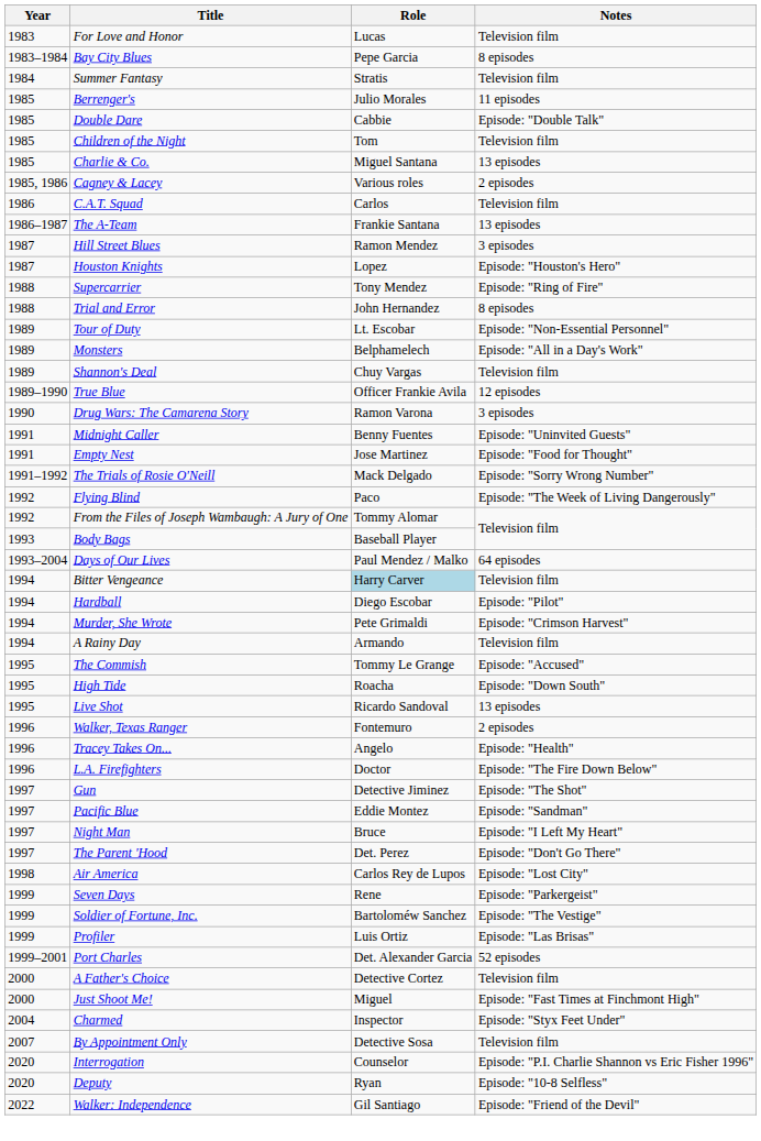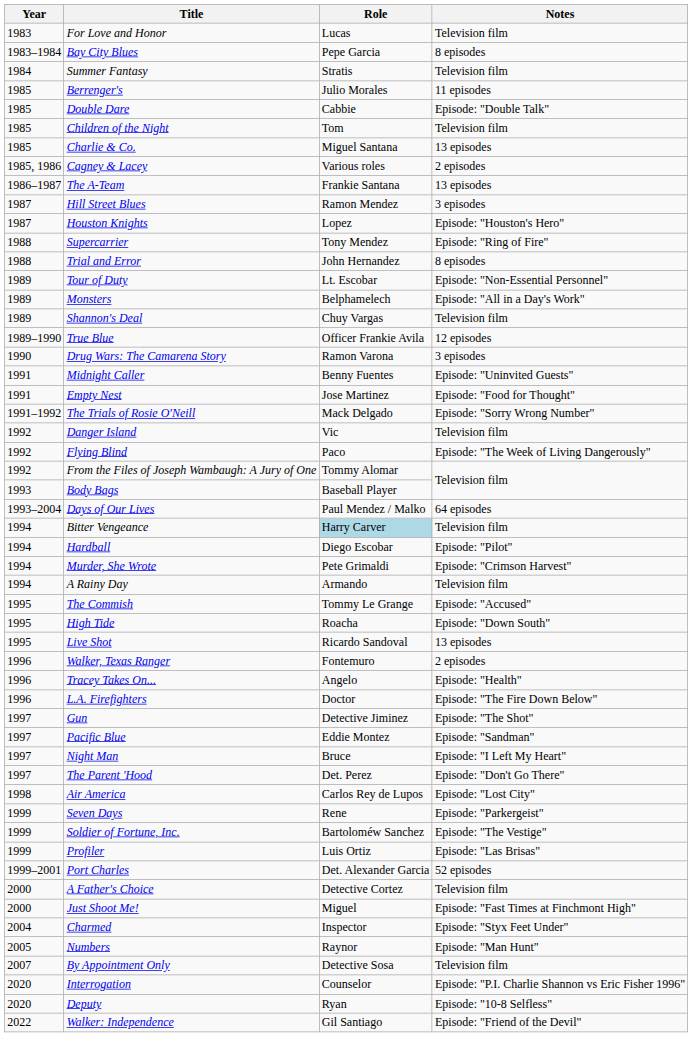- row: 1986 | C.A.T. Squad | Carlos | Television film
+ row: 1992 | Danger Island | Vic | Television film
+ row: 2005 | Numbers | Raynor | Episode: "Man Hunt"
